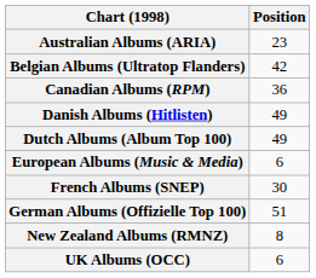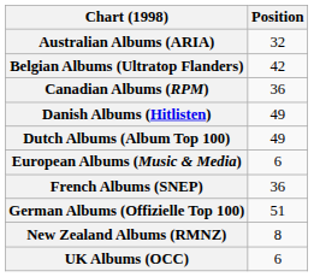Australian Albums (ARIA) | Position: 23 -> 32
French Albums (SNEP) | Position: 30 -> 36
